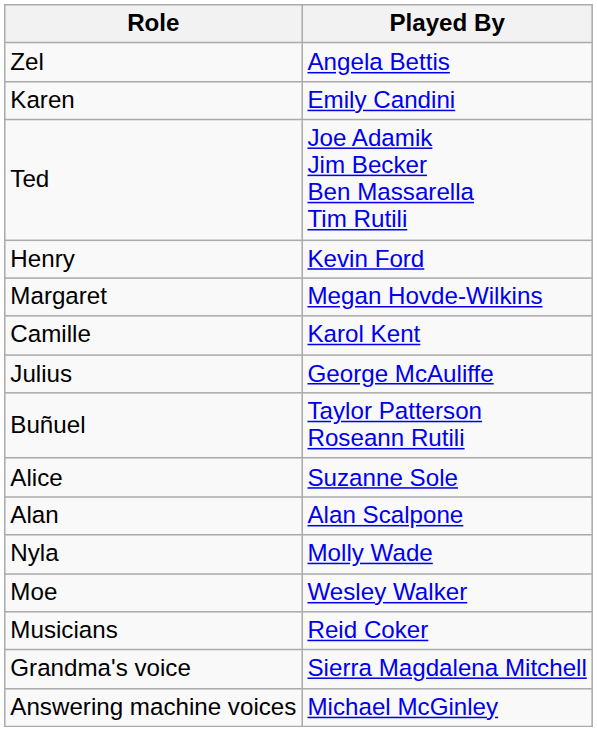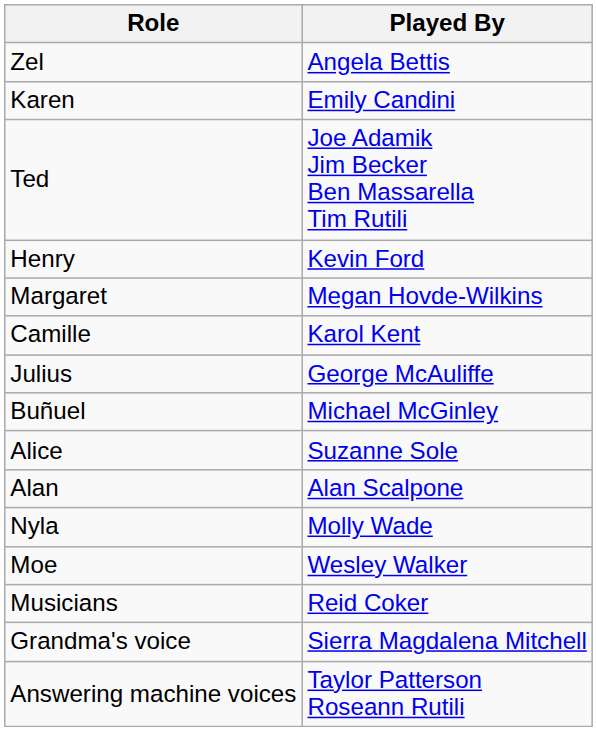Buñuel | Played By: Taylor Patterson Roseann Rutili -> Michael McGinley
Answering machine voices | Played By: Michael McGinley -> Taylor Patterson Roseann Rutili
